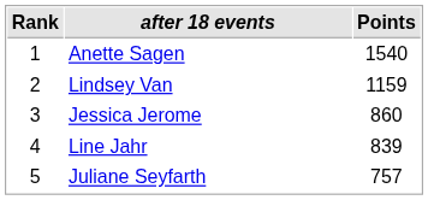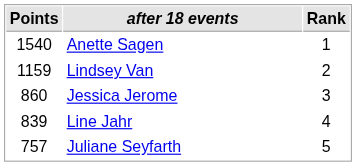columns swapped: Rank <-> Points
